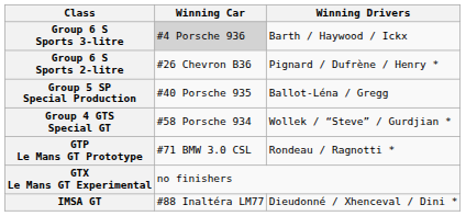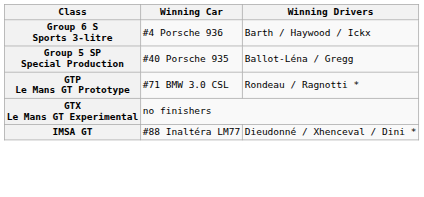Group 6 S Sports 3-litre | Winning Car: lightgrey background -> no background
- row: Group 6 S Sports 2-litre | #26 Chevron B36 | Pignard / Dufrène / Henry *
- row: Group 4 GTS Special GT | #58 Porsche 934 | Wollek / “Steve” / Gurdjian *
